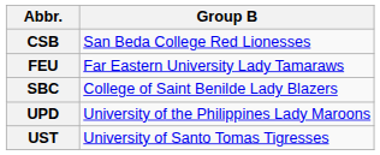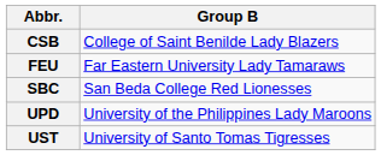CSB | Group B: San Beda College Red Lionesses -> College of Saint Benilde Lady Blazers
SBC | Group B: College of Saint Benilde Lady Blazers -> San Beda College Red Lionesses
